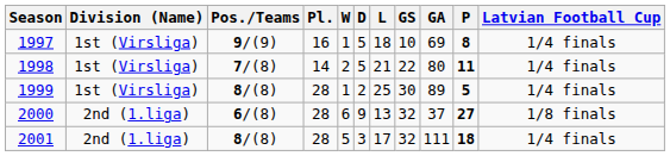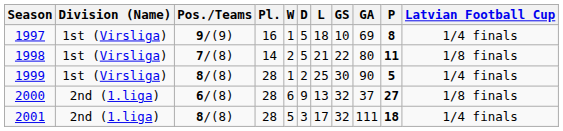1998 | Latvian Football Cup: 1/4 finals -> 1/8 finals
1999 | GA: 89 -> 90
